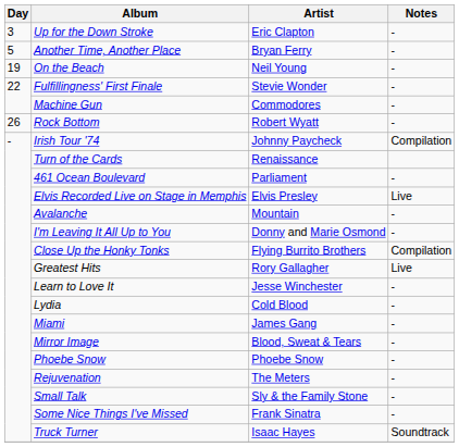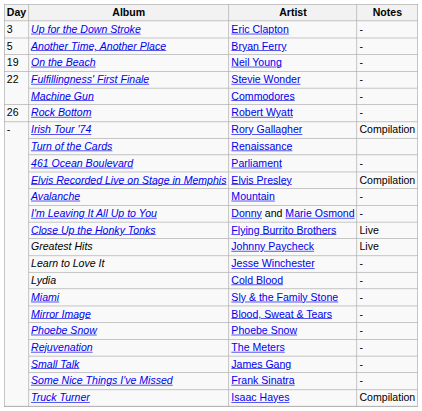Irish Tour '74 | Artist: Johnny Paycheck -> Rory Gallagher
Elvis Recorded Live on Stage in Memphis | Notes: Live -> Compilation
Close Up the Honky Tonks | Notes: Compilation -> Live
Greatest Hits | Artist: Rory Gallagher -> Johnny Paycheck
Miami | Artist: James Gang -> Sly & the Family Stone
Small Talk | Artist: Sly & the Family Stone -> James Gang
Truck Turner | Notes: Soundtrack -> Compilation
